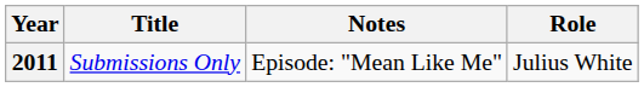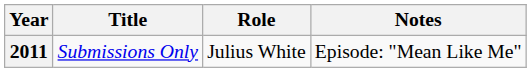columns swapped: Role <-> Notes
